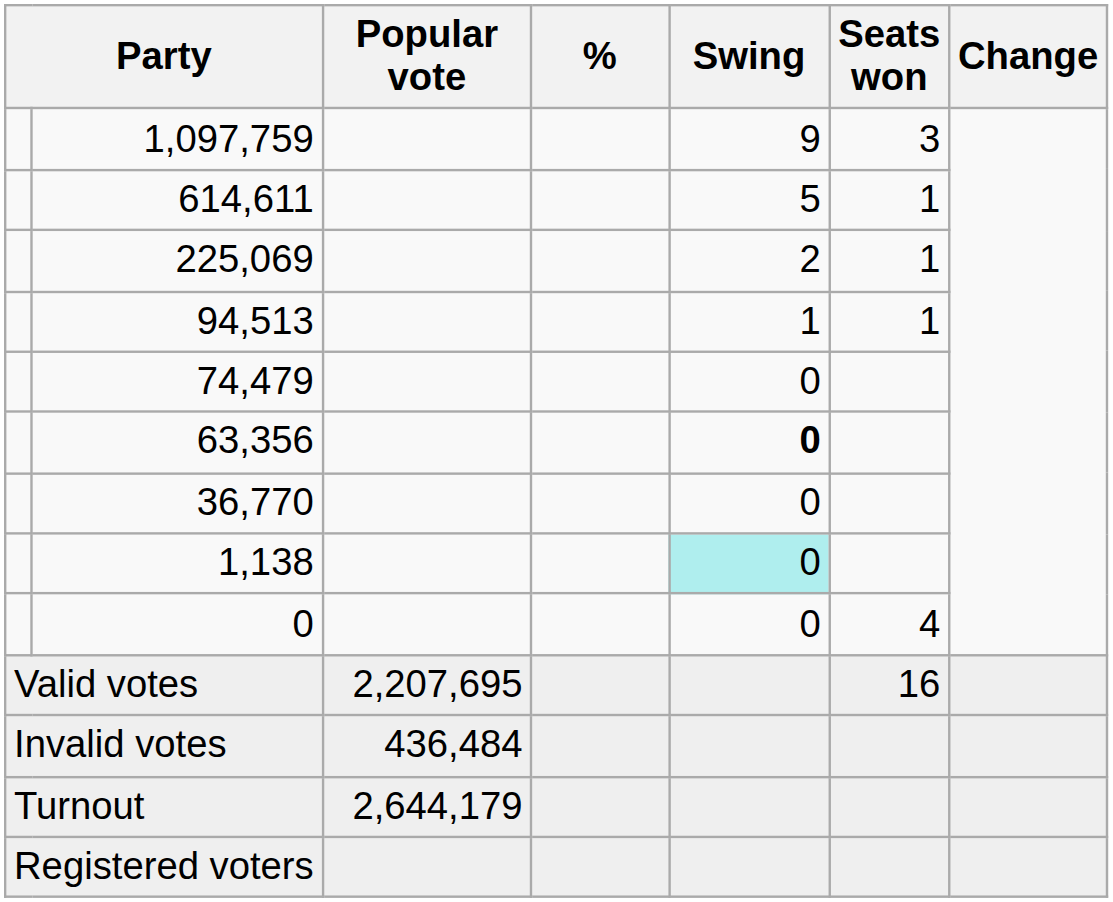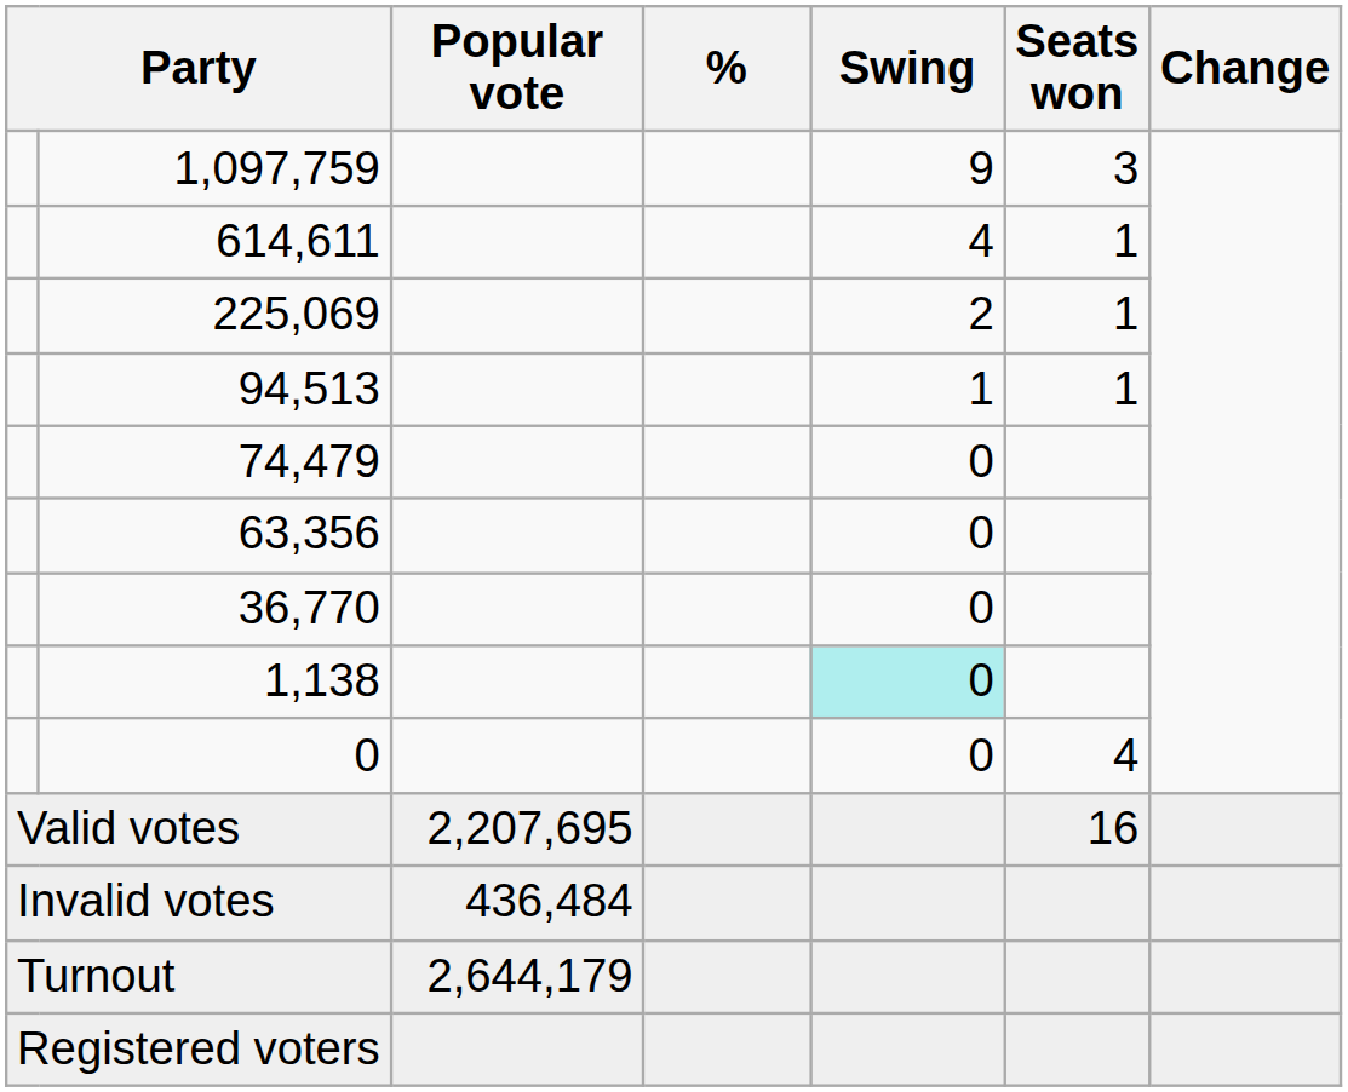614,611 | Swing: 5 -> 4
63,356 | Swing: bold -> normal
